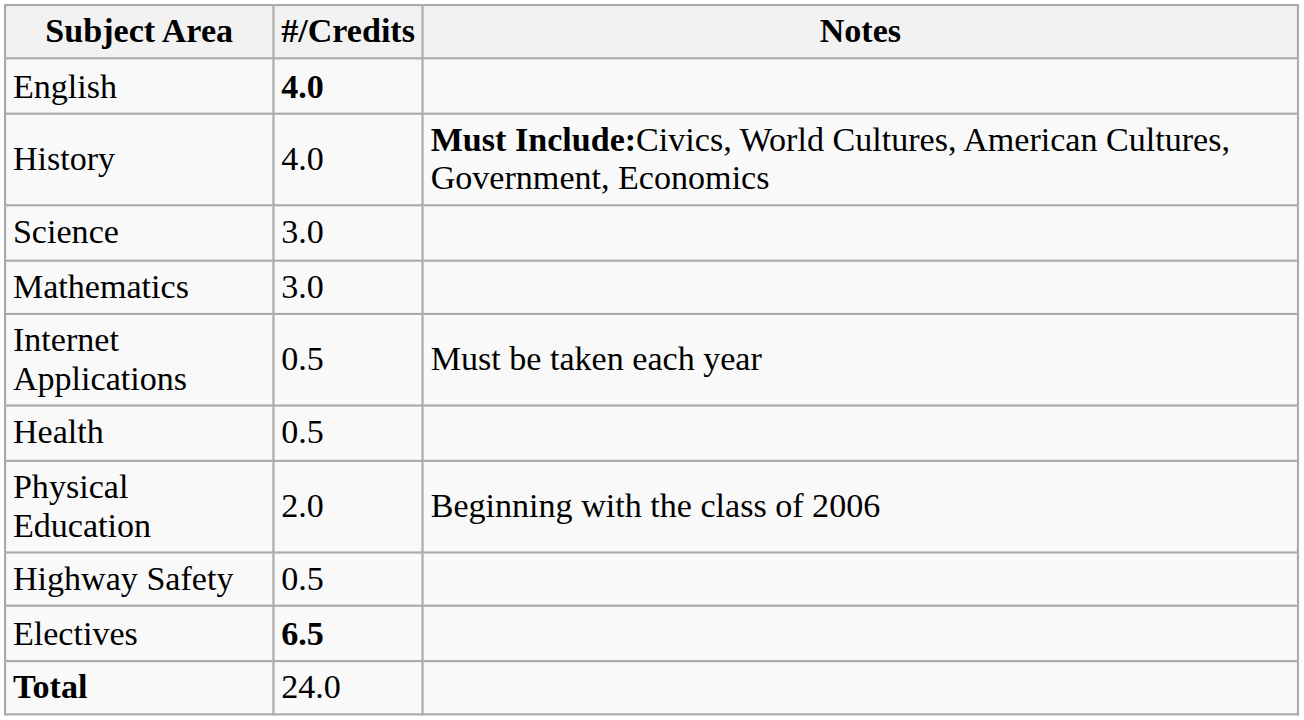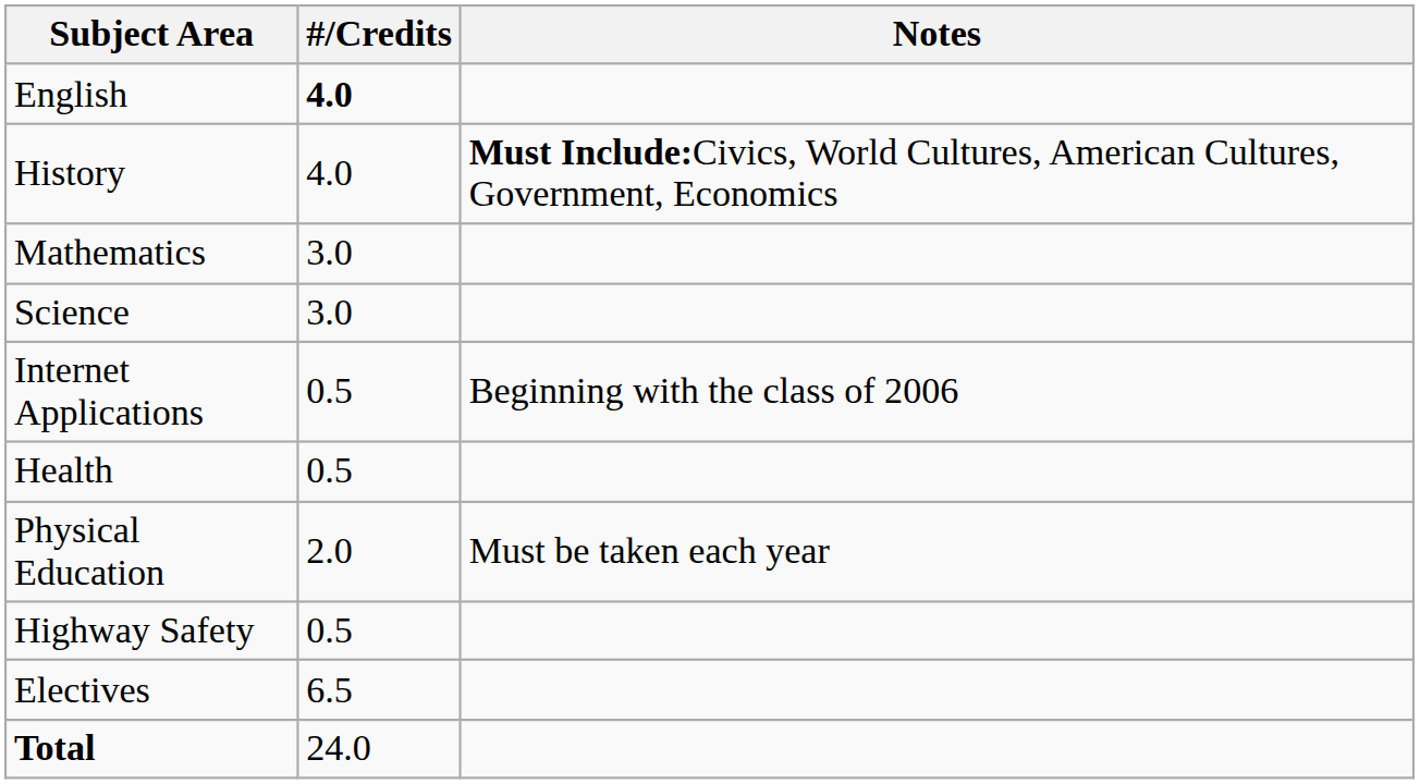rows swapped: Science <-> Mathematics
Internet Applications | Notes: Must be taken each year -> Beginning with the class of 2006
Physical Education | Notes: Beginning with the class of 2006 -> Must be taken each year
Electives | #/Credits: bold -> normal
